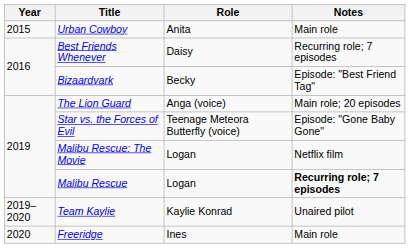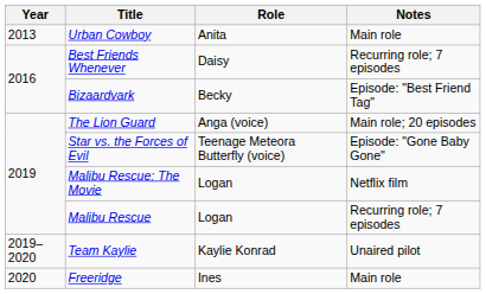Urban Cowboy | Year: 2015 -> 2013
Malibu Rescue | Notes: bold -> normal
